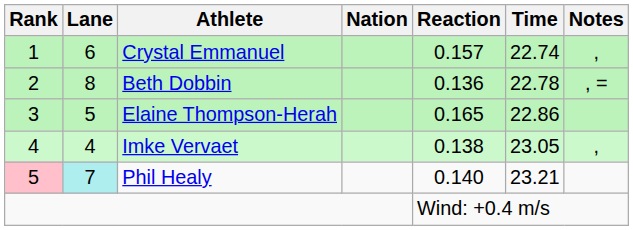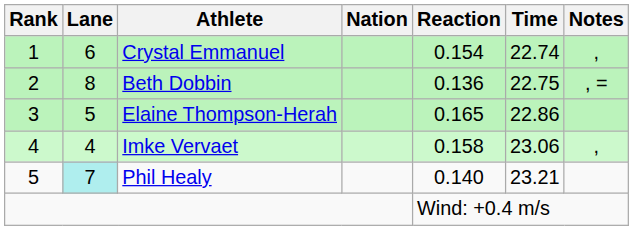Crystal Emmanuel | Reaction: 0.157 -> 0.154
Beth Dobbin | Time: 22.78 -> 22.75
Imke Vervaet | Reaction: 0.138 -> 0.158
Imke Vervaet | Time: 23.05 -> 23.06
Phil Healy | Rank: pink background -> no background
